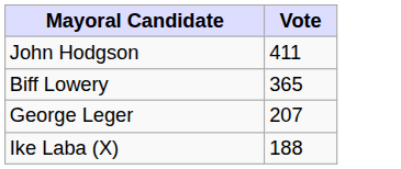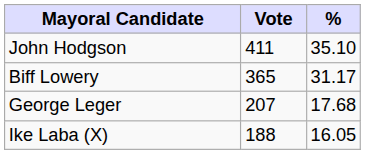+ column: % | 35.10 | 31.17 | 17.68 | 16.05
